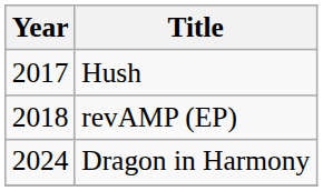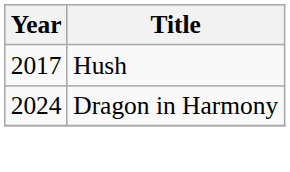- row: 2018 | revAMP (EP)
